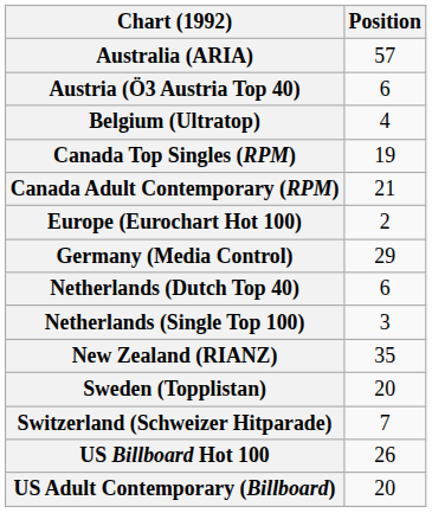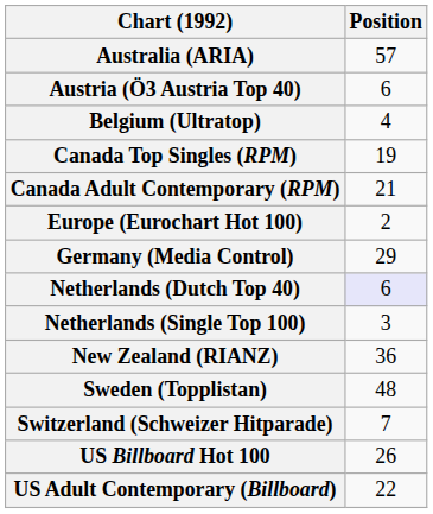Netherlands (Dutch Top 40) | Position: no background -> lavender background
New Zealand (RIANZ) | Position: 35 -> 36
Sweden (Topplistan) | Position: 20 -> 48
US Adult Contemporary (Billboard) | Position: 20 -> 22
